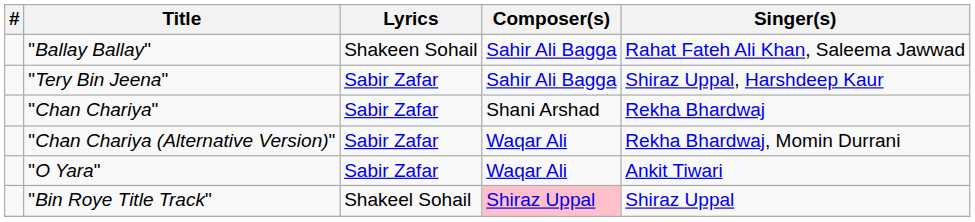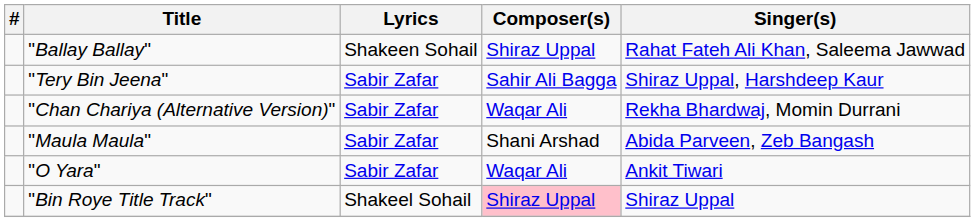"Ballay Ballay" | Composer(s): Sahir Ali Bagga -> Shiraz Uppal
- row: "Chan Chariya" | Sabir Zafar | Shani Arshad | Rekha Bhardwaj
+ row: "Maula Maula" | Sabir Zafar | Shani Arshad | Abida Parveen, Zeb Bangash
